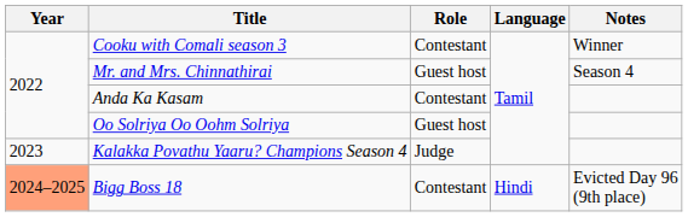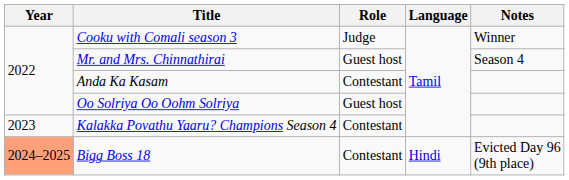Cooku with Comali season 3 | Role: Contestant -> Judge
Kalakka Povathu Yaaru? Champions Season 4 | Role: Judge -> Contestant
